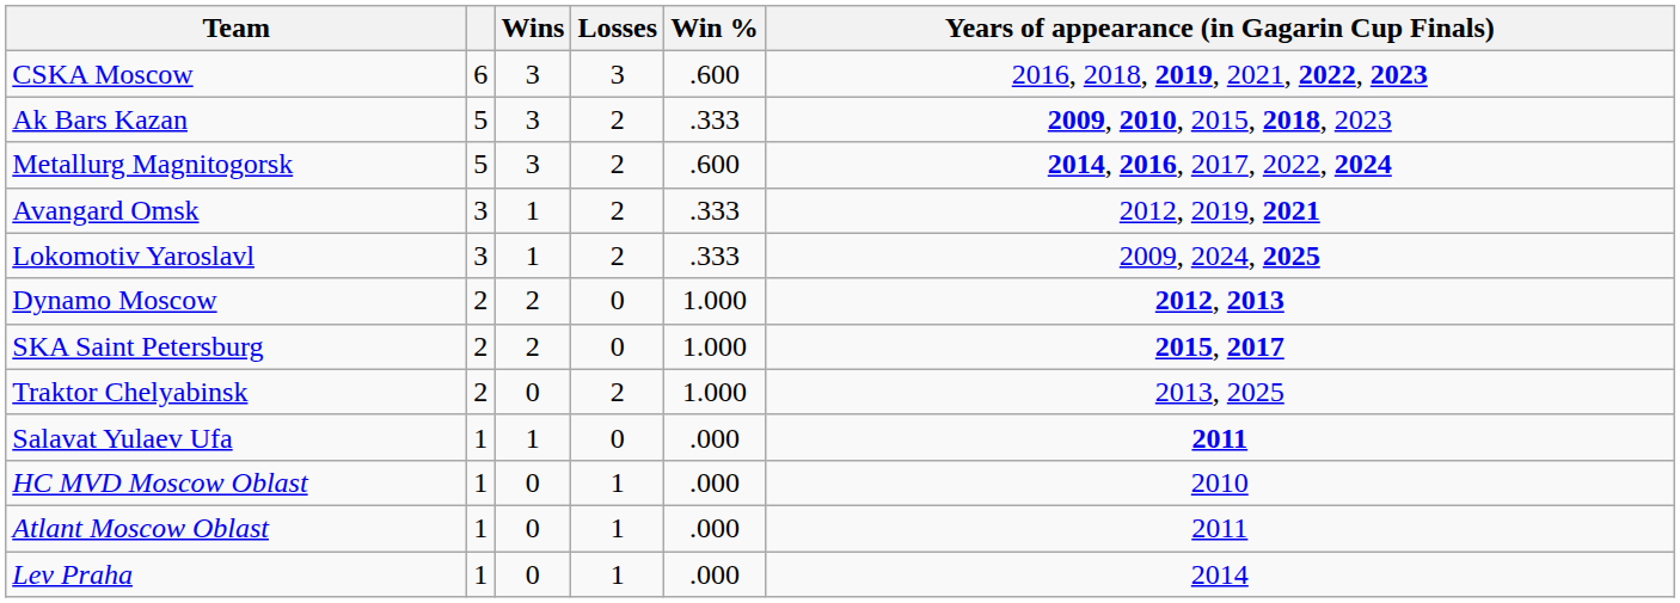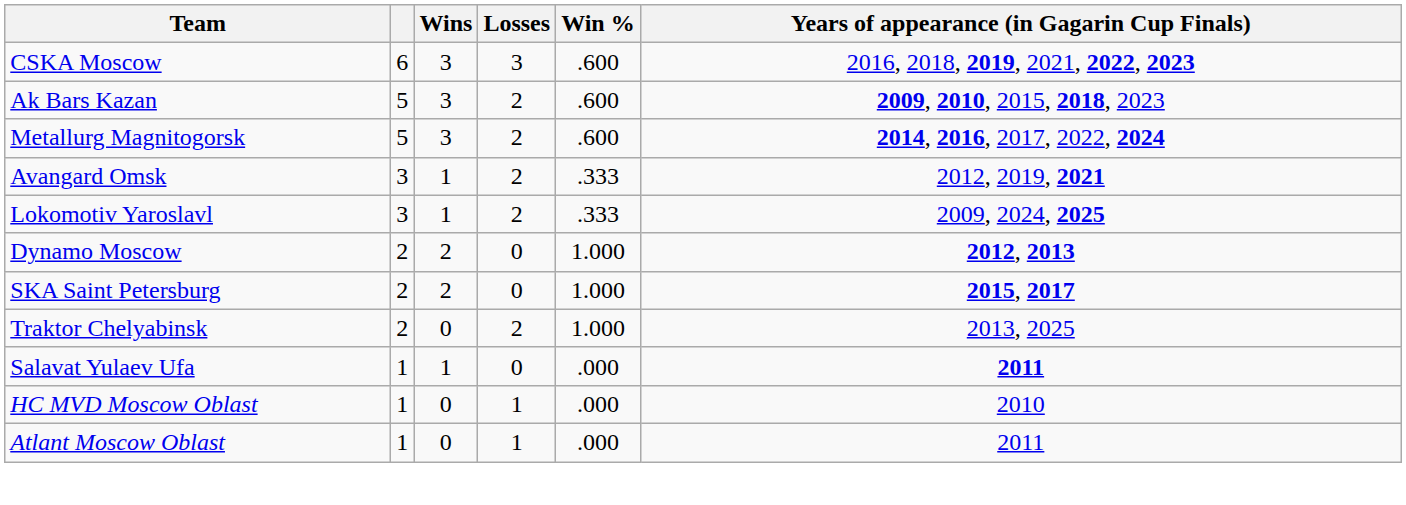Ak Bars Kazan | Win %: .333 -> .600
- row: Lev Praha | 1 | 0 | 1 | .000 | 2014
